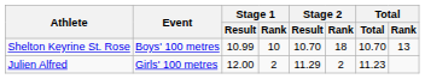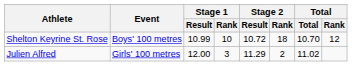Shelton Keyrine St. Rose | Stage 2 / Result: 10.70 -> 10.72
Shelton Keyrine St. Rose | Total / Rank: 13 -> 12
Julien Alfred | Stage 1 / Rank: 2 -> 3
Julien Alfred | Total: 11.23 -> 11.02
